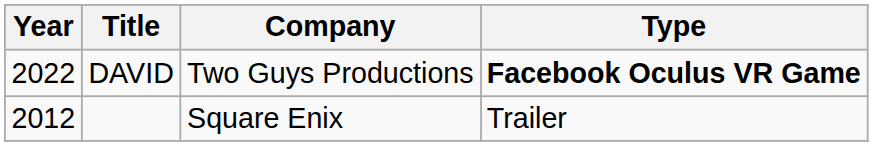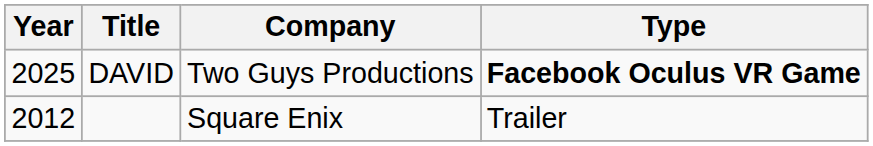DAVID | Year: 2022 -> 2025
